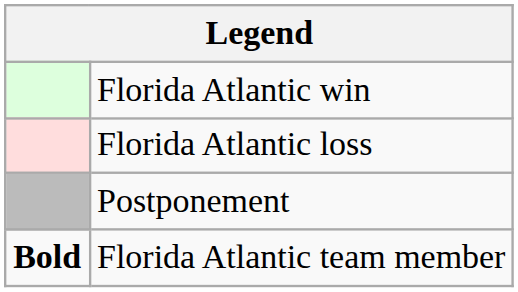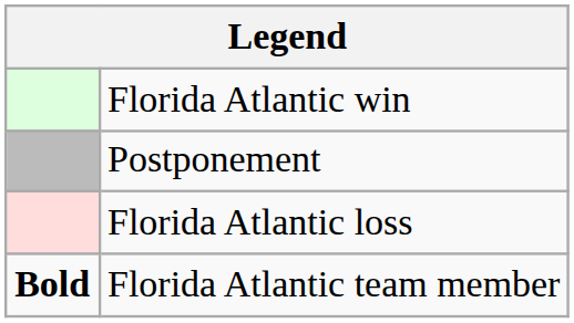rows swapped: Florida Atlantic loss <-> Postponement
